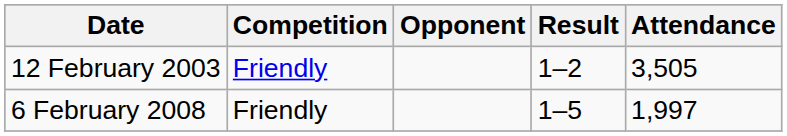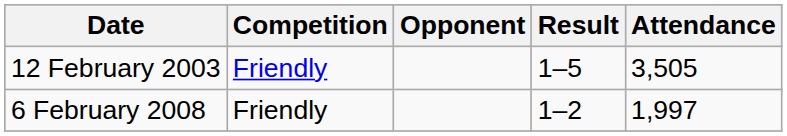12 February 2003 | Result: 1–2 -> 1–5
6 February 2008 | Result: 1–5 -> 1–2
